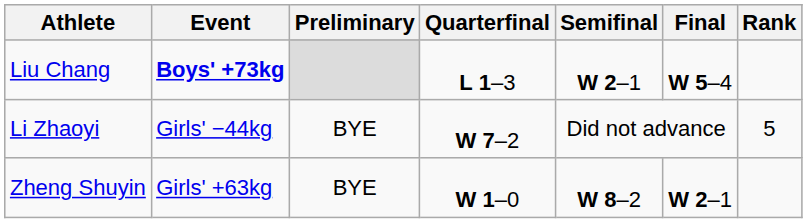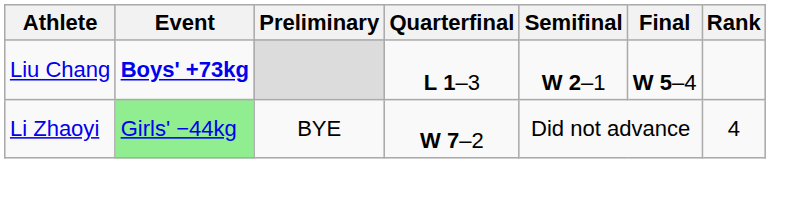Li Zhaoyi | Event: no background -> lightgreen background
Li Zhaoyi | Rank: 5 -> 4
- row: Zheng Shuyin | Girls' +63kg | BYE | W 1–0 | W 8–2 | W 2–1
